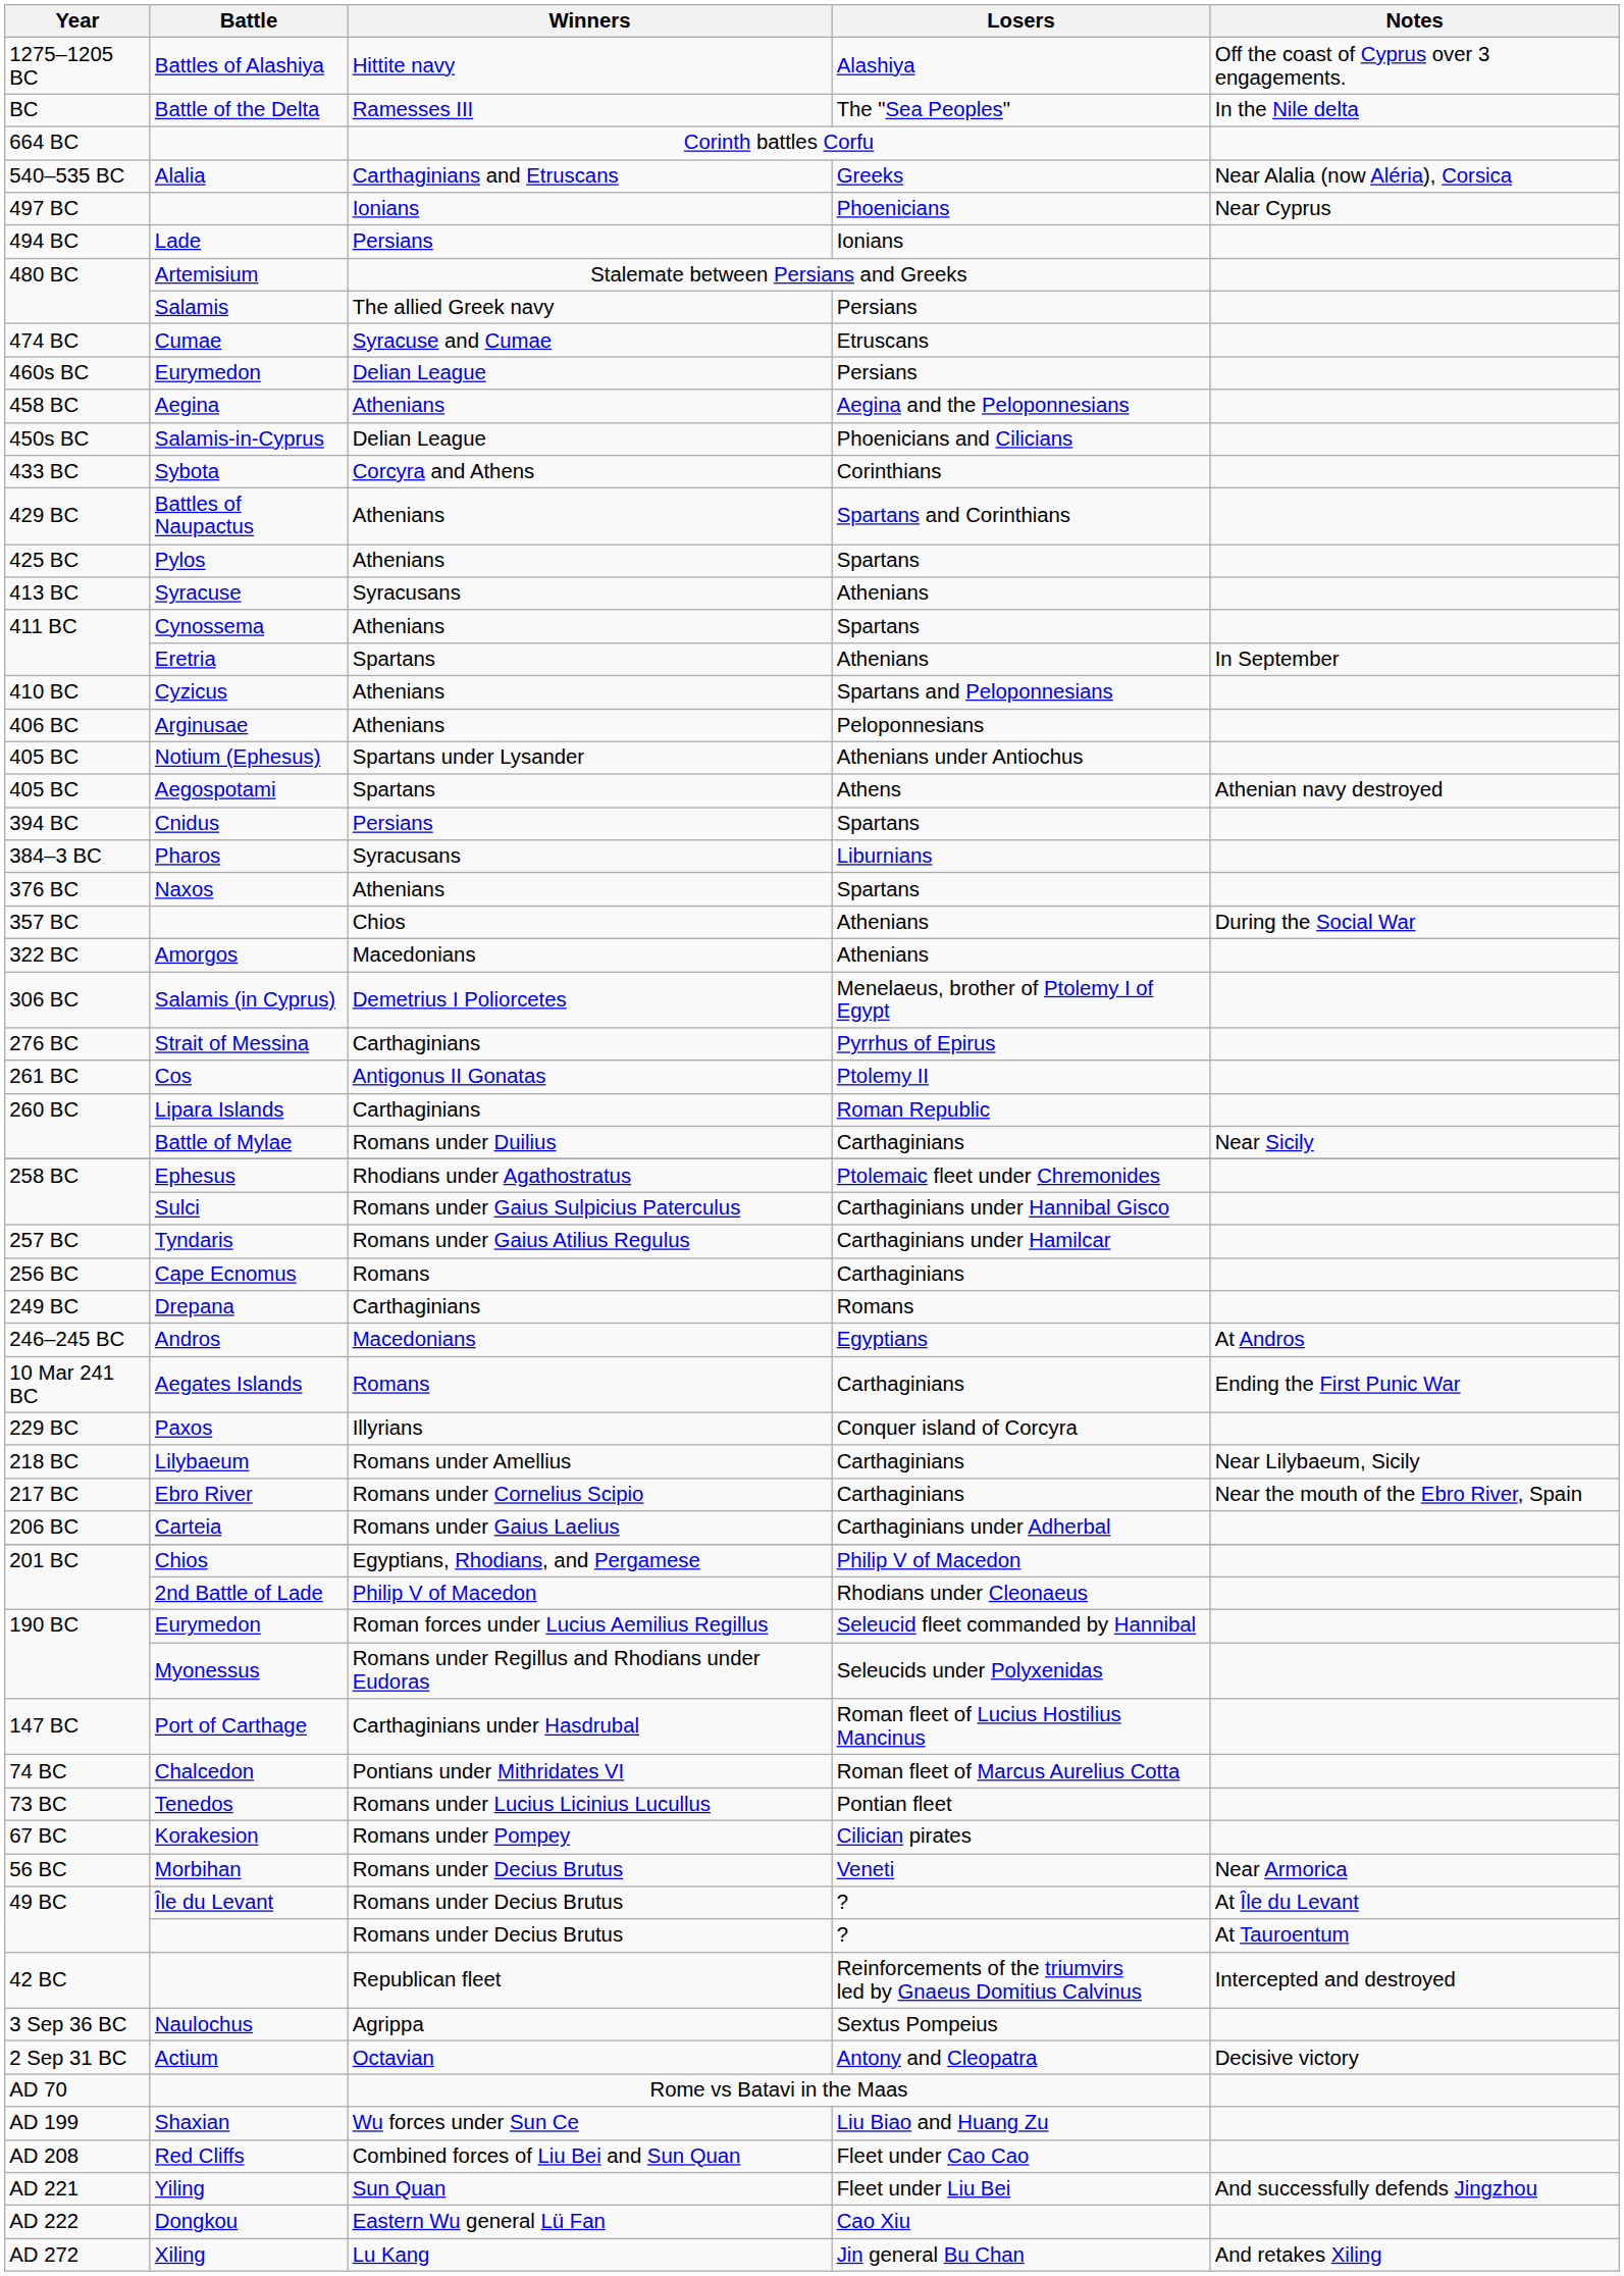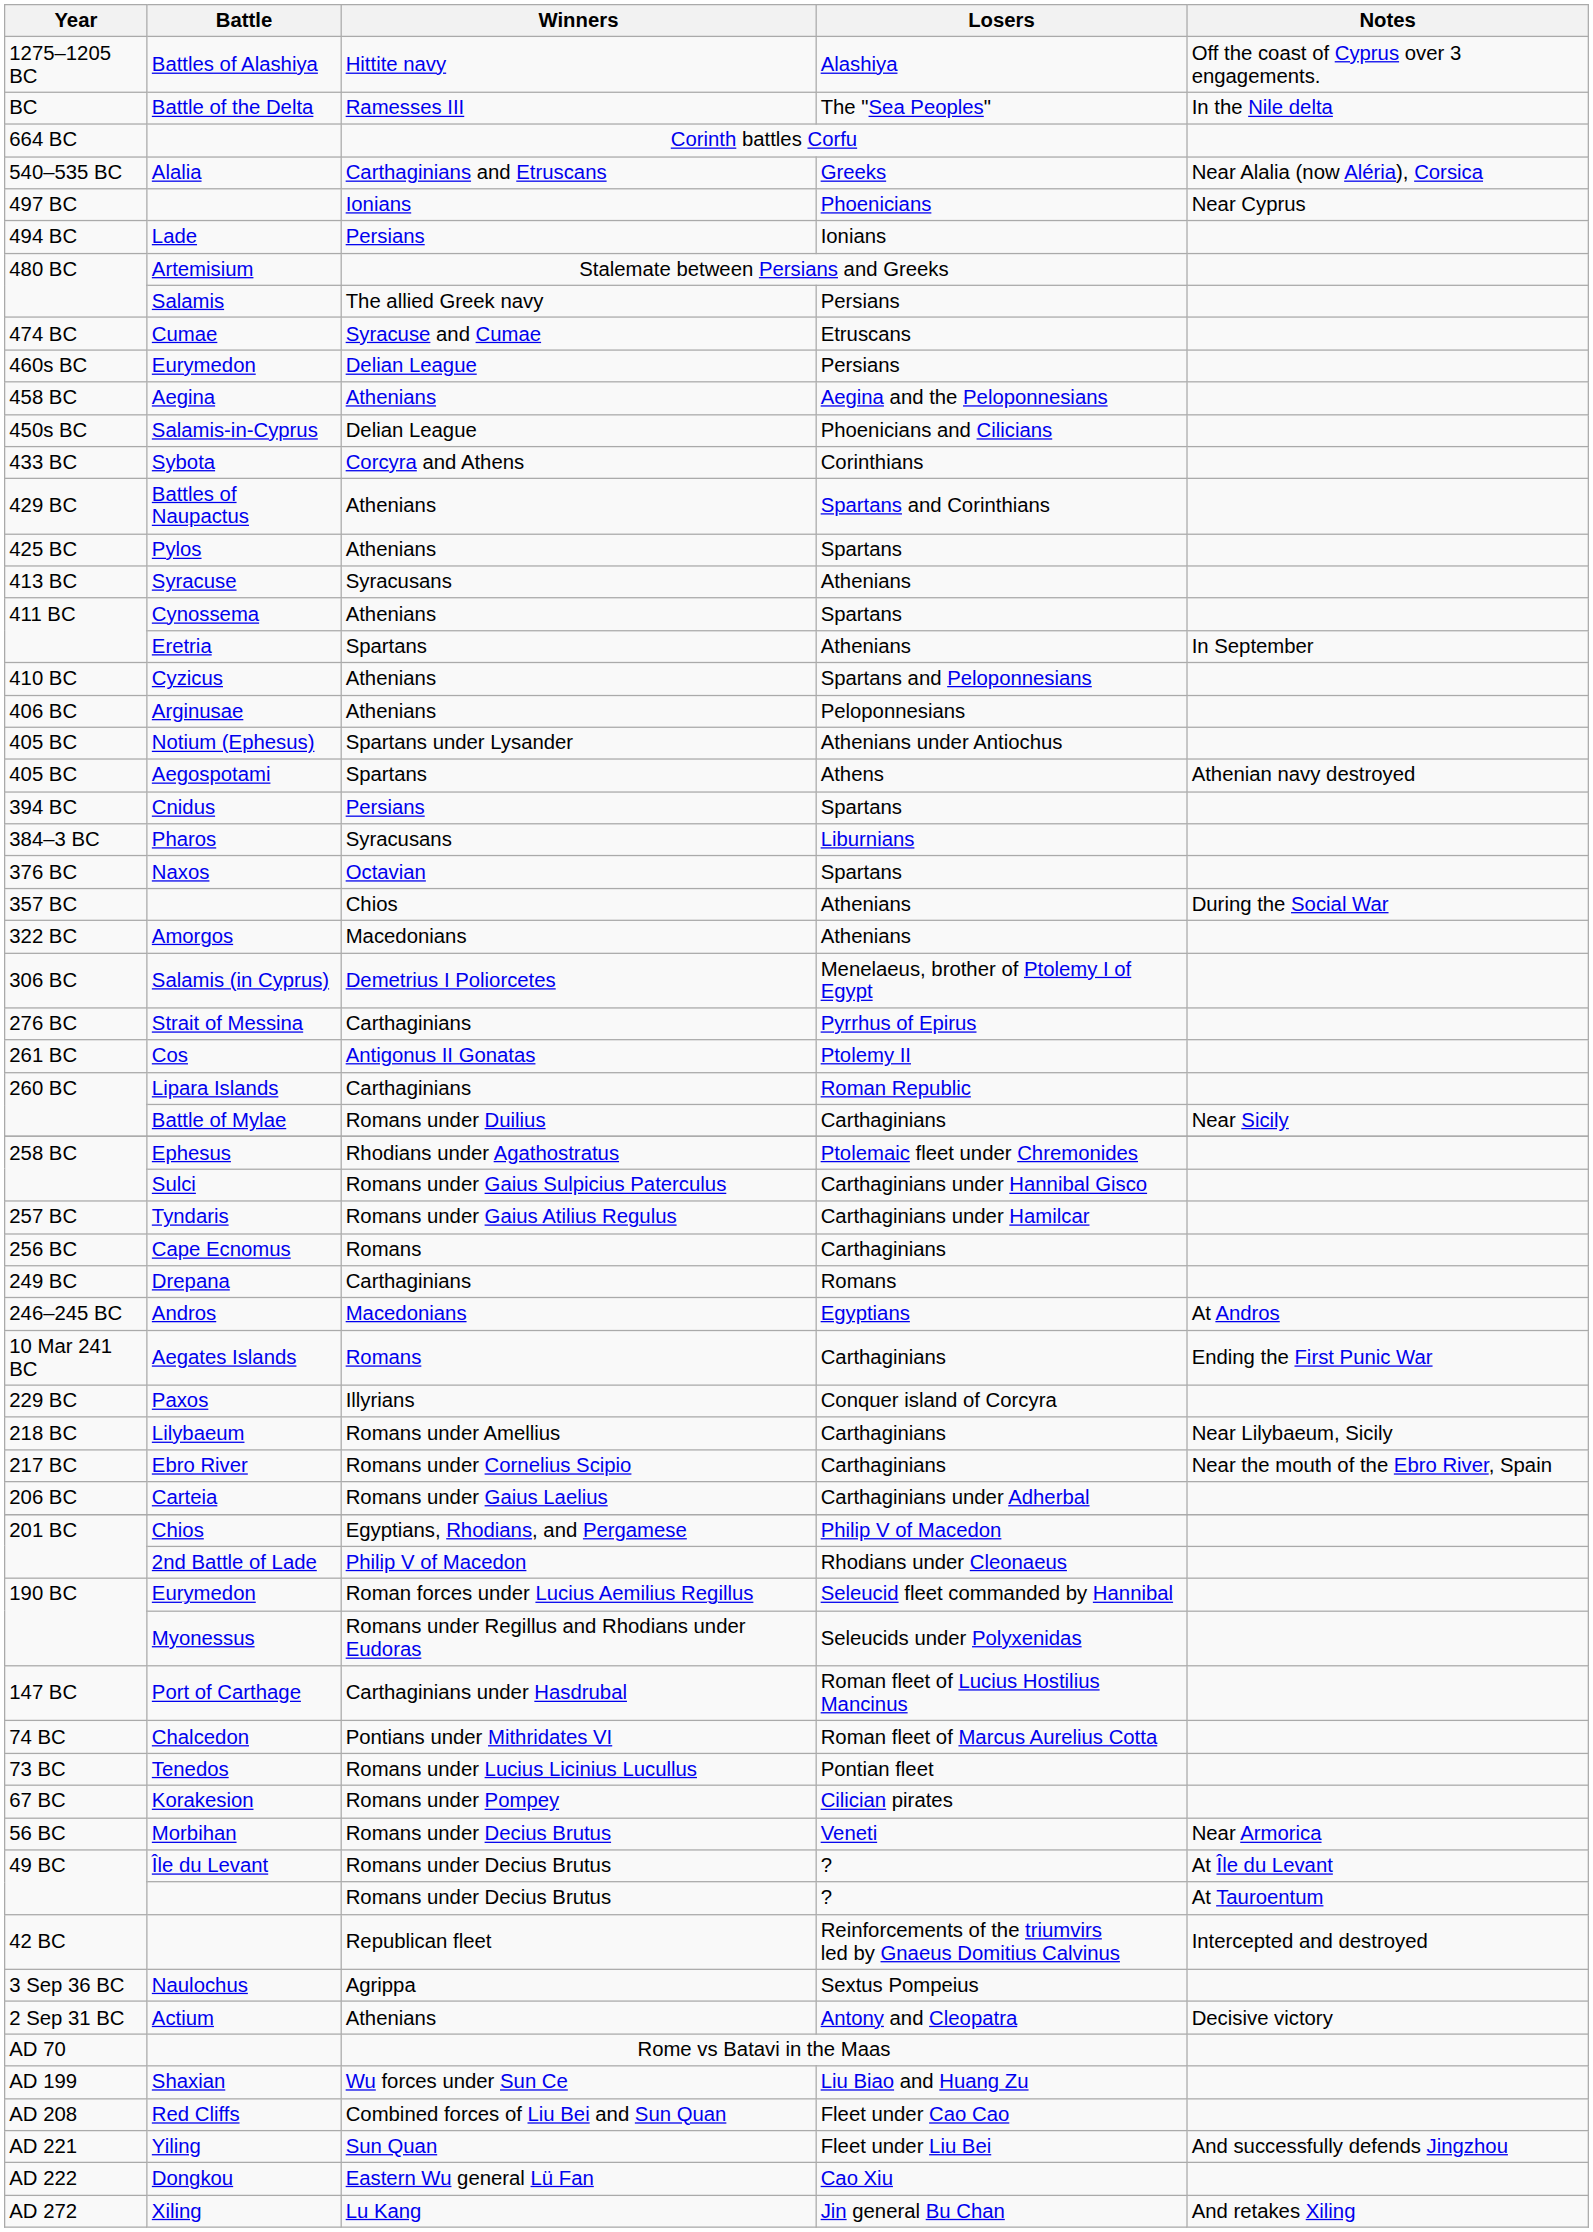Naxos | Winners: Athenians -> Octavian
Actium | Winners: Octavian -> Athenians
